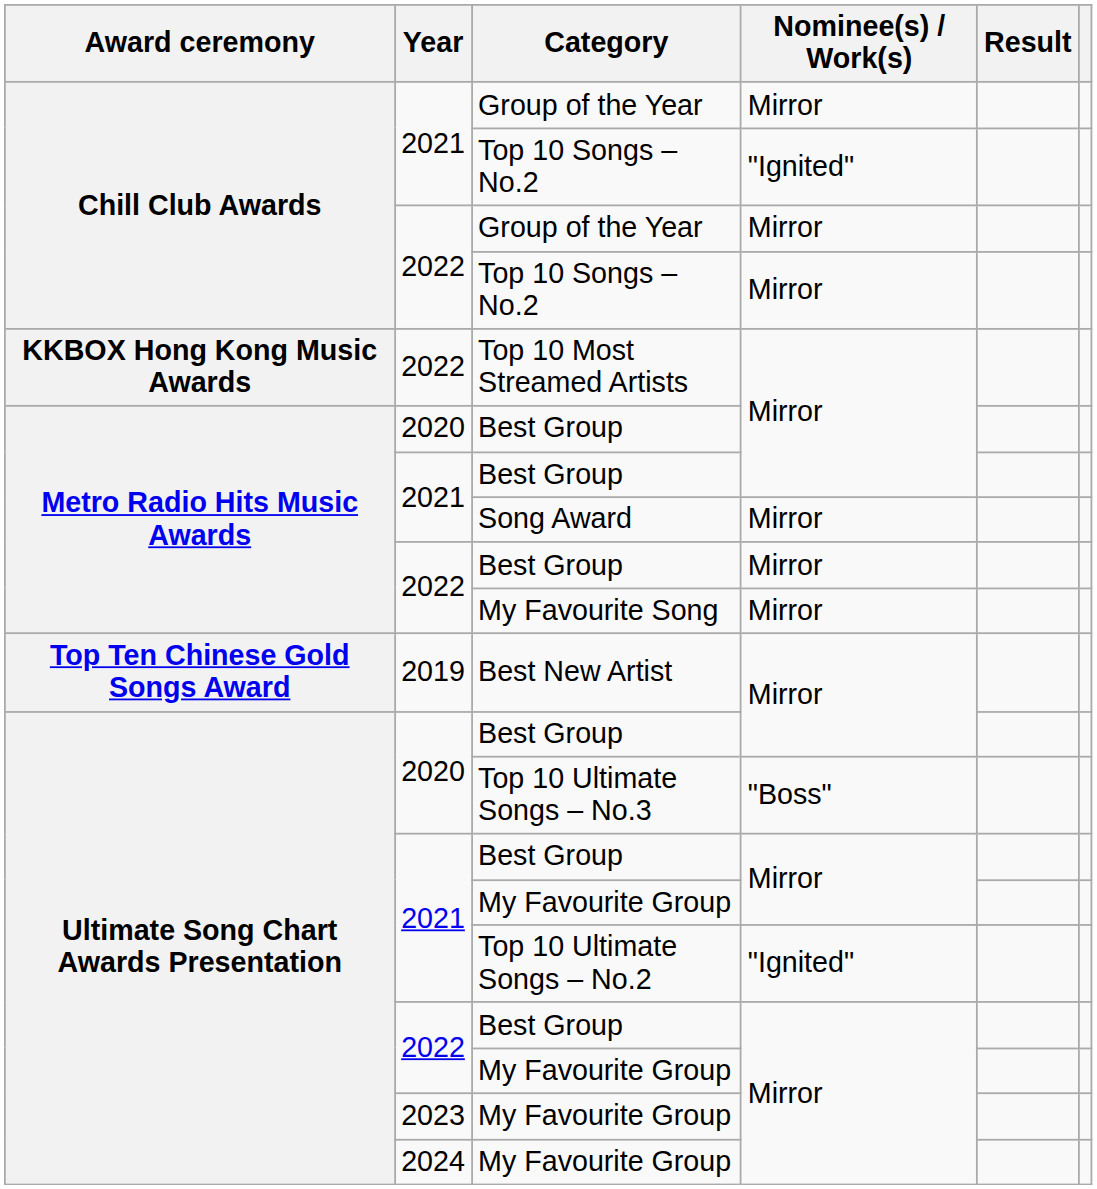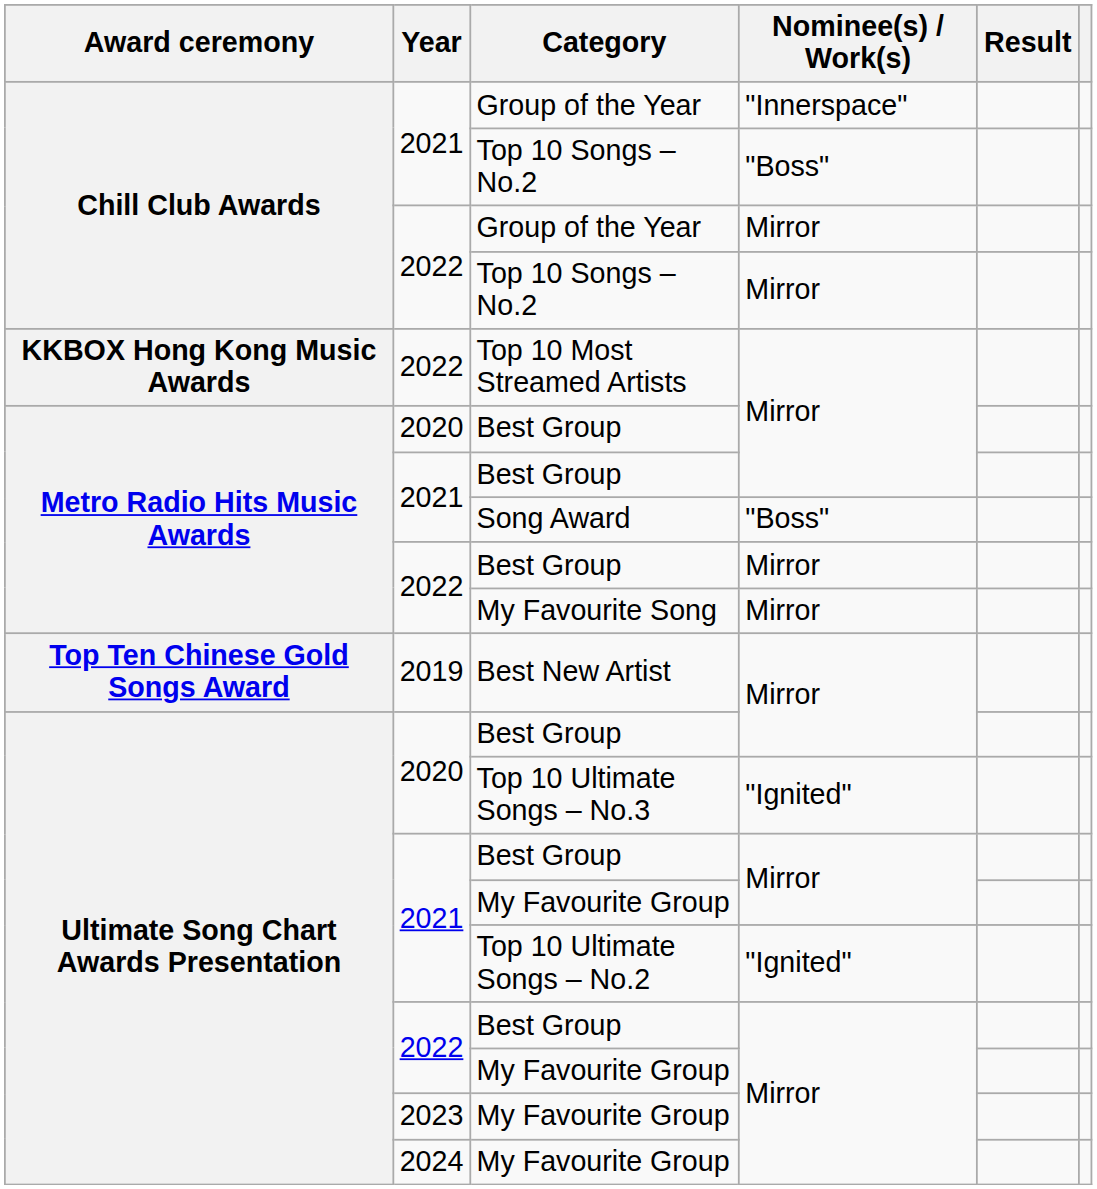2021 / Group of the Year | Nominee(s) / Work(s): Mirror -> "Innerspace"
2021 / Top 10 Songs – No.2 | Nominee(s) / Work(s): "Ignited" -> "Boss"
Song Award | Nominee(s) / Work(s): Mirror -> "Boss"
Top 10 Ultimate Songs – No.3 | Nominee(s) / Work(s): "Boss" -> "Ignited"
